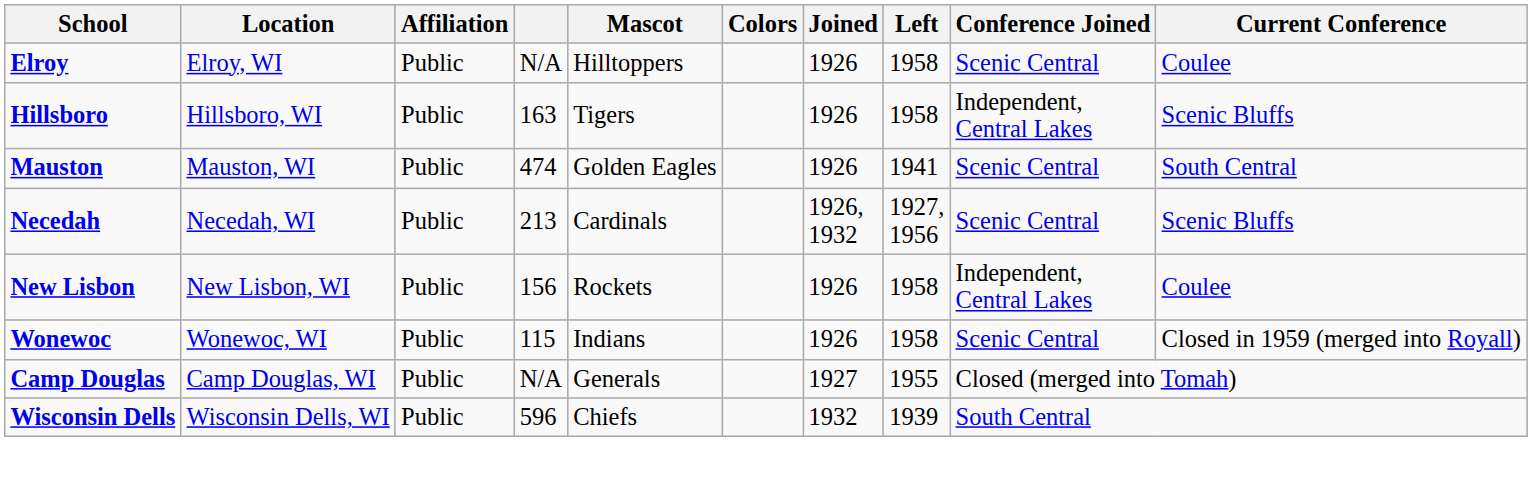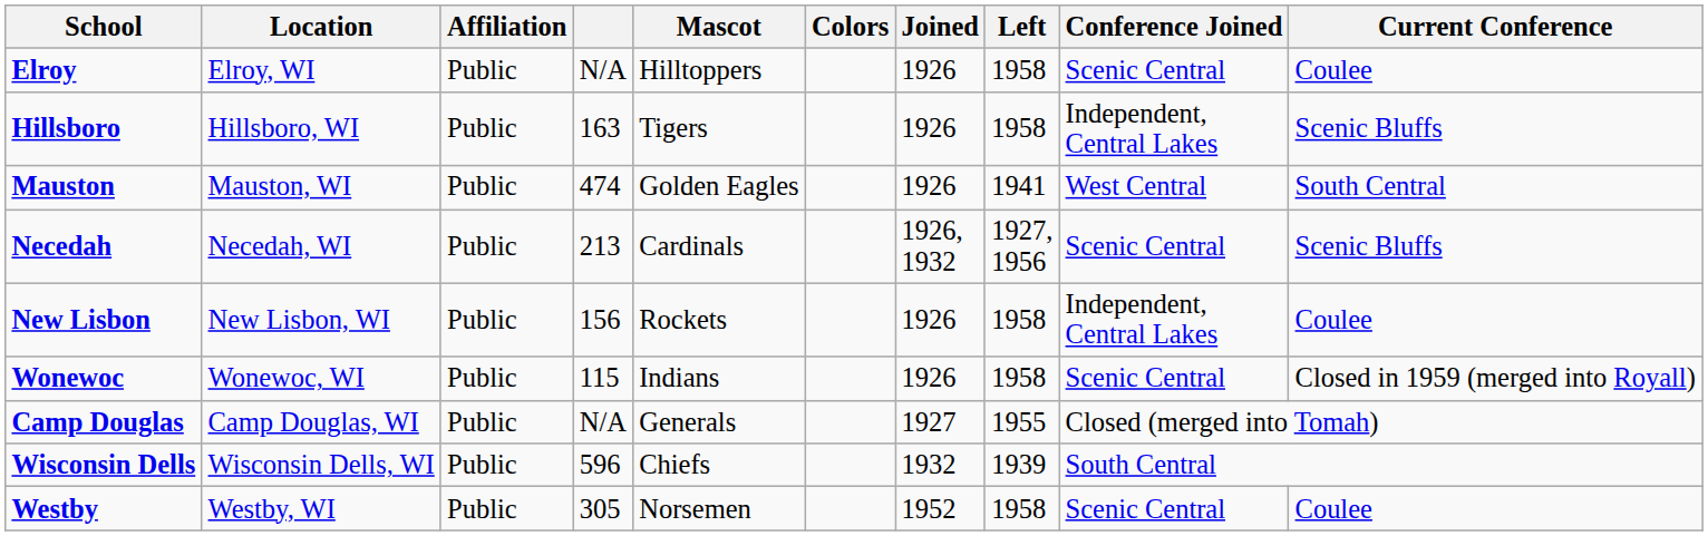Mauston | Conference Joined: Scenic Central -> West Central
+ row: Westby | Westby, WI | Public | 305 | Norsemen | 1952 | 1958 | Scenic Central | Coulee
